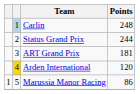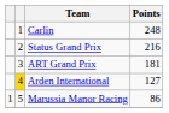Carlin | column 2: lightblue background -> no background
Status Grand Prix | Points: 244 -> 216
Arden International | Points: 120 -> 127
